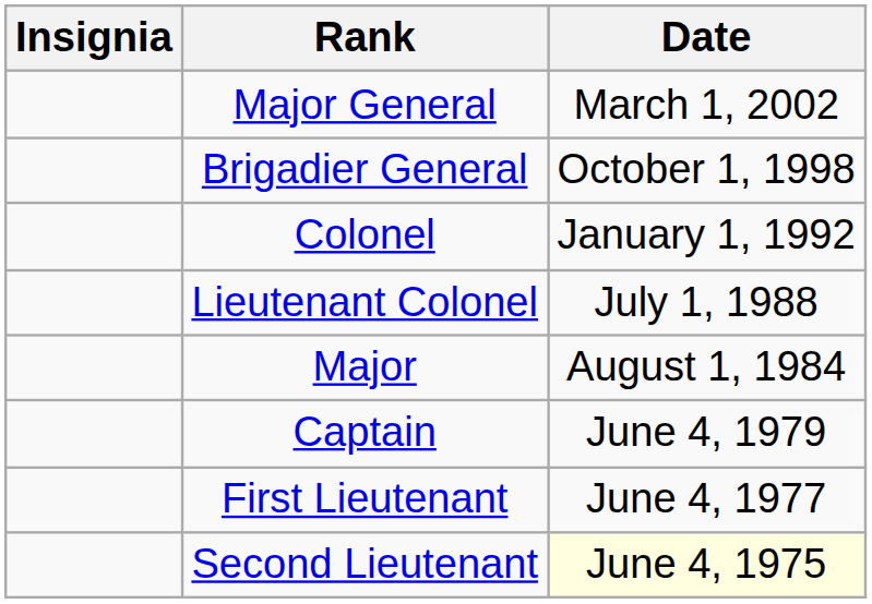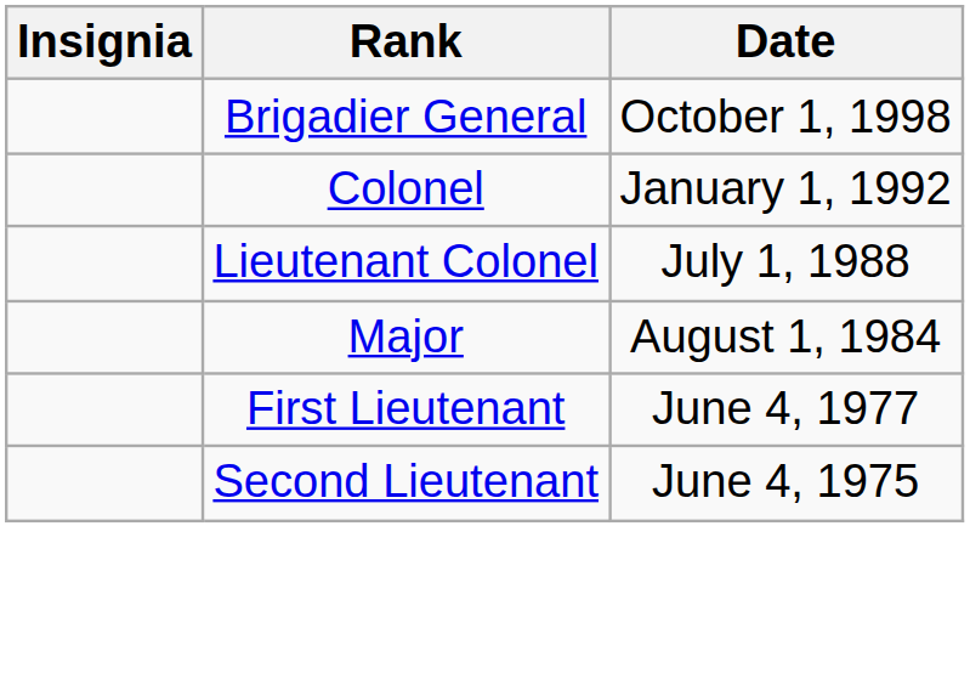- row: Major General | March 1, 2002
- row: Captain | June 4, 1979
Second Lieutenant | Date: lightyellow background -> no background
